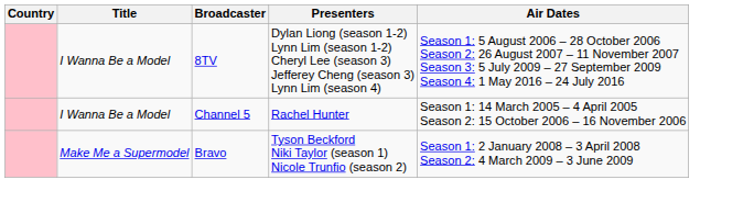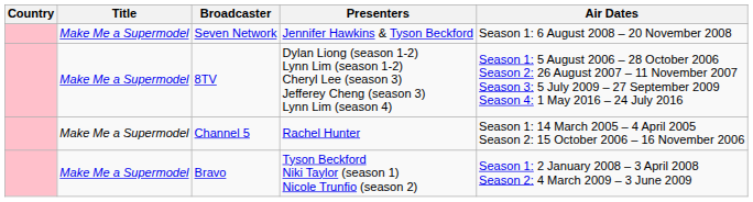+ row: Make Me a Supermodel | Seven Network | Jennifer Hawkins & Tyson Beckford | Season 1: 6 August 2008 – 20 November 2008
8TV | Title: I Wanna Be a Model -> Make Me a Supermodel
Channel 5 | Title: I Wanna Be a Model -> Make Me a Supermodel
